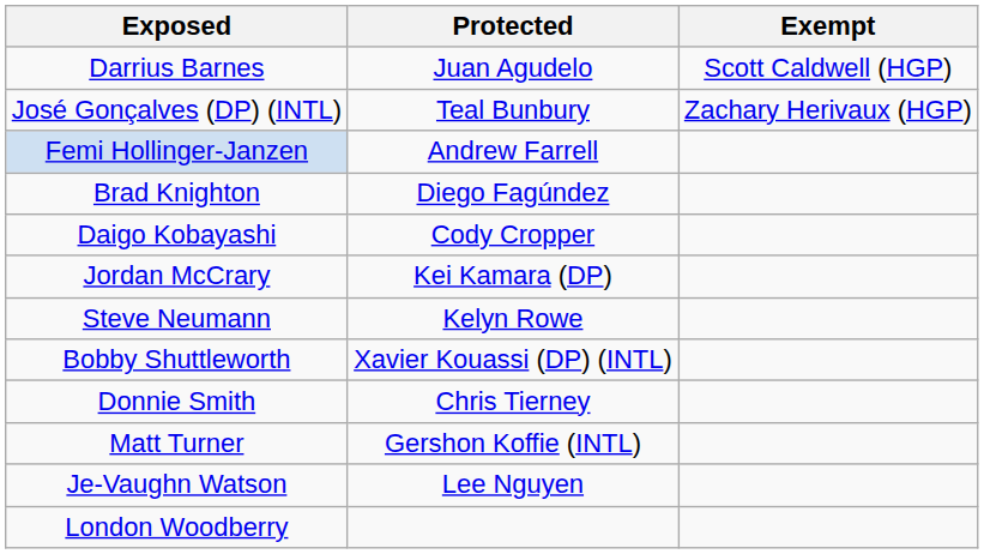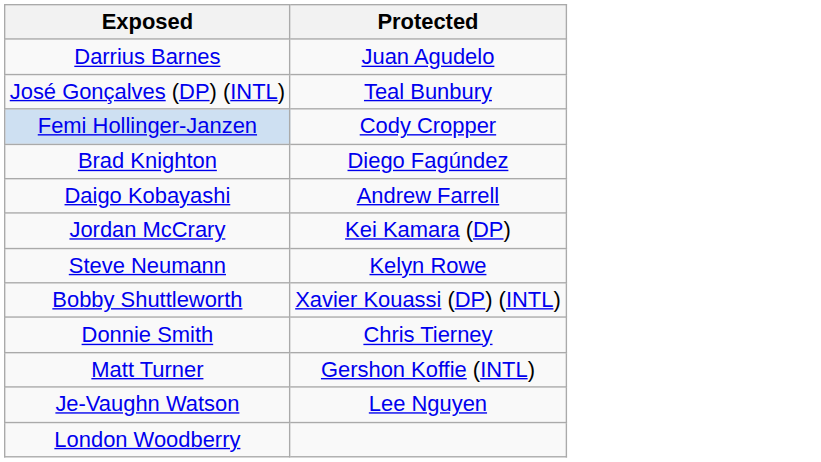- column: Exempt | Scott Caldwell (HGP) | Zachary Herivaux (HGP)
Femi Hollinger-Janzen | Protected: Andrew Farrell -> Cody Cropper
Daigo Kobayashi | Protected: Cody Cropper -> Andrew Farrell
